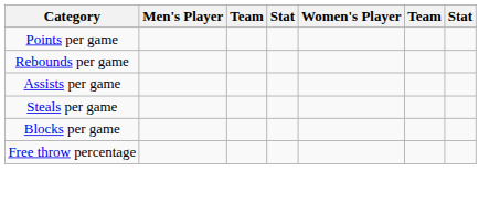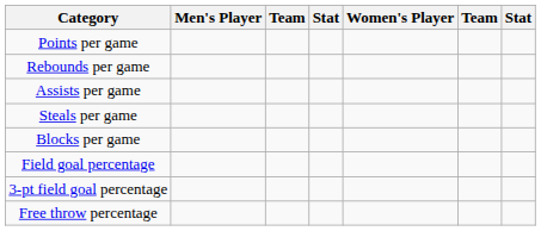+ row: Field goal percentage
+ row: 3-pt field goal percentage
